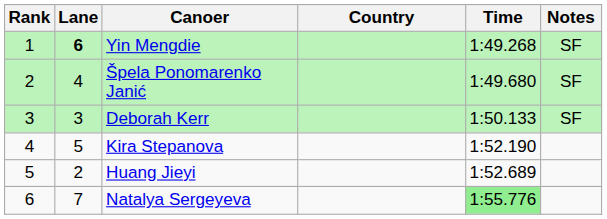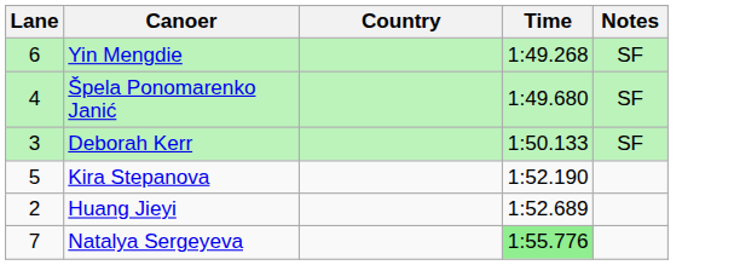- column: Rank | 1 | 2 | 3 | 4 | 5 | 6
Yin Mengdie | Lane: bold -> normal
